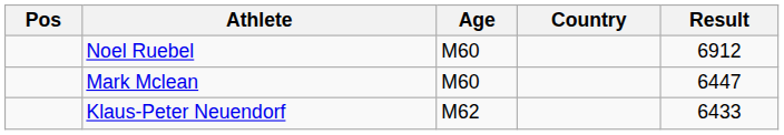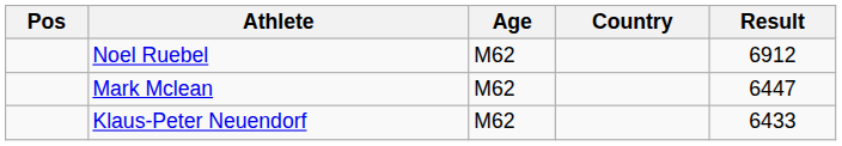Noel Ruebel | Age: M60 -> M62
Mark Mclean | Age: M60 -> M62
